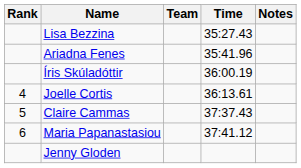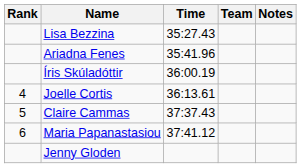columns swapped: Team <-> Time
